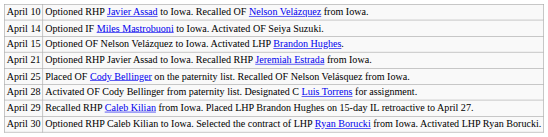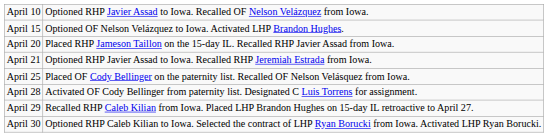- row: April 14 | Optioned IF Miles Mastrobuoni to Iowa. Activated OF Seiya Suzuki.
+ row: April 20 | Placed RHP Jameson Taillon on the 15-day IL. Recalled RHP Javier Assad from Iowa.
